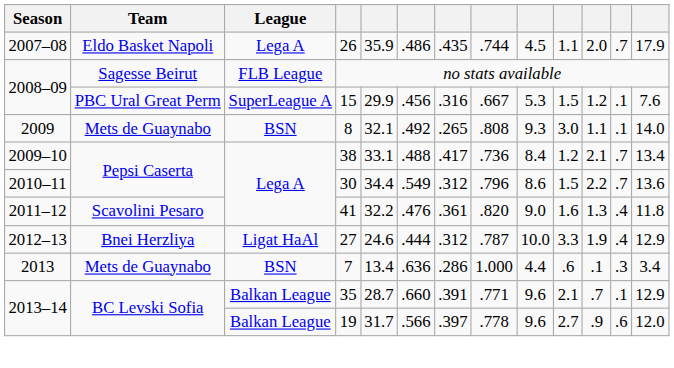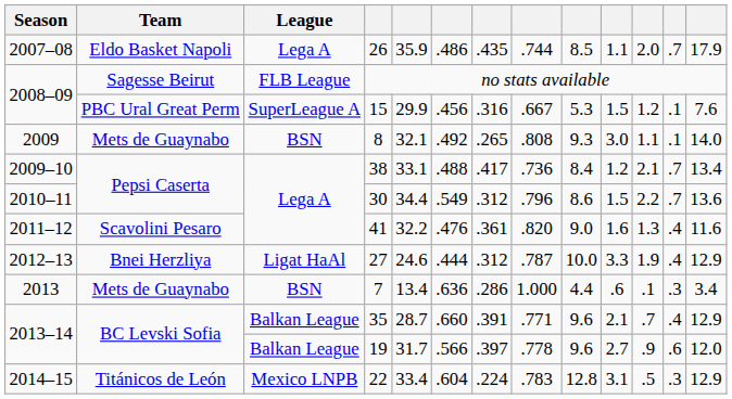26 | column 9: 4.5 -> 8.5
41 | column 13: 11.8 -> 11.6
35 | column 12: .1 -> .4
+ row: 2014–15 | Titánicos de León | Mexico LNPB | 22 | 33.4 | .604 | .224 | .783 | 12.8 | 3.1 | .5 | .3 | 12.9
